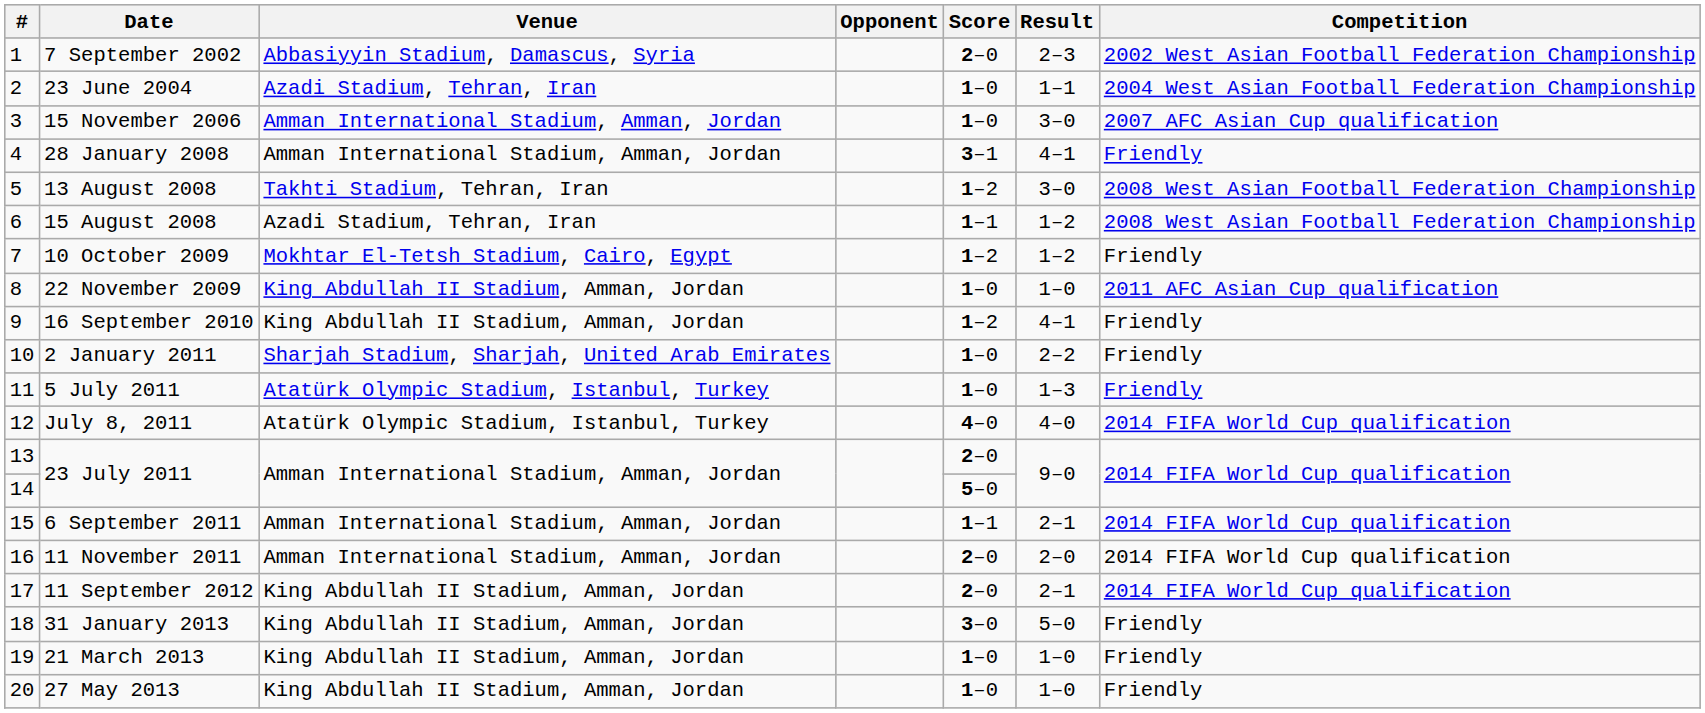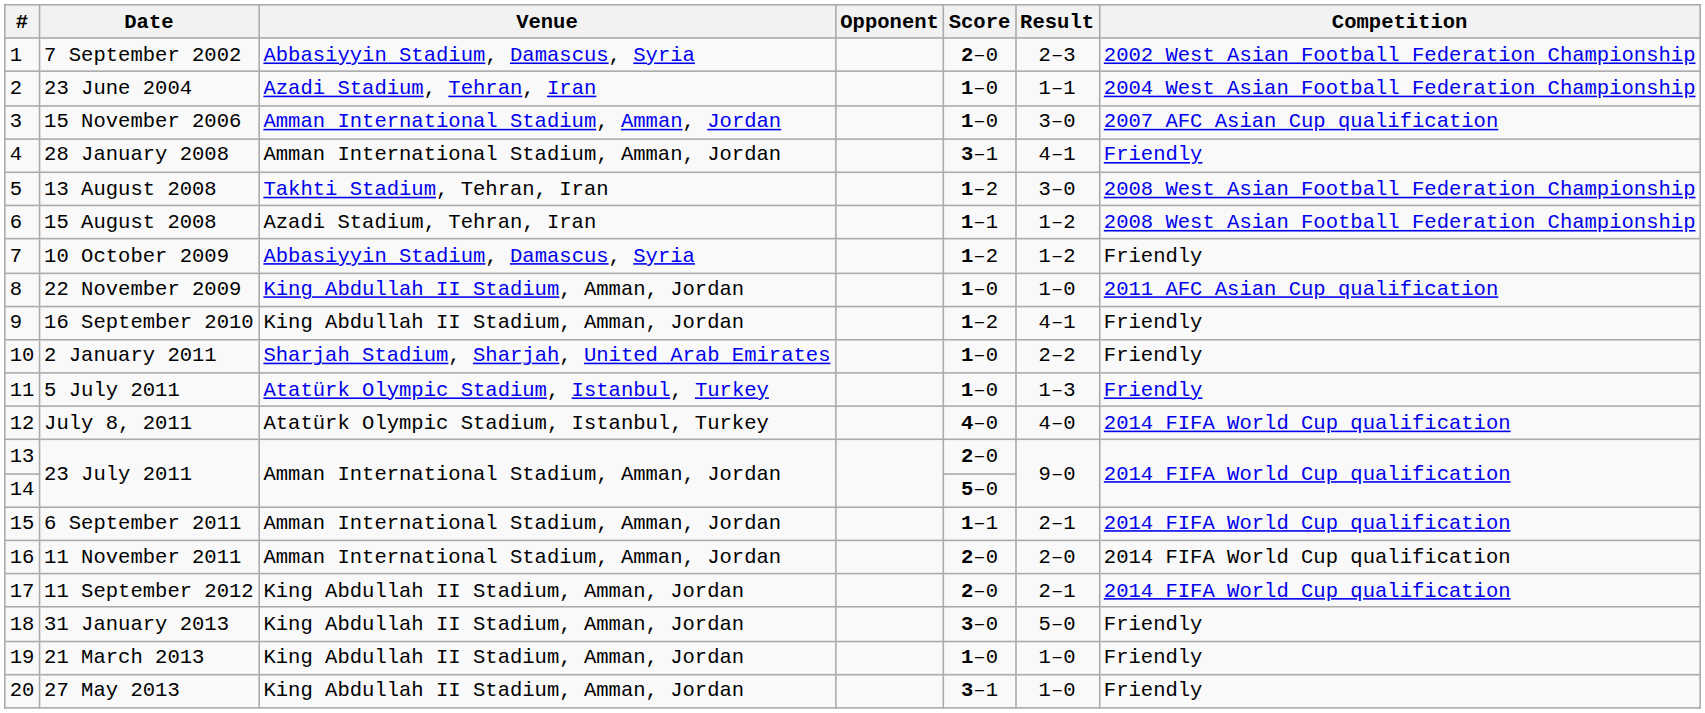10 October 2009 | Venue: Mokhtar El-Tetsh Stadium, Cairo, Egypt -> Abbasiyyin Stadium, Damascus, Syria
27 May 2013 | Score: 1–0 -> 3–1
